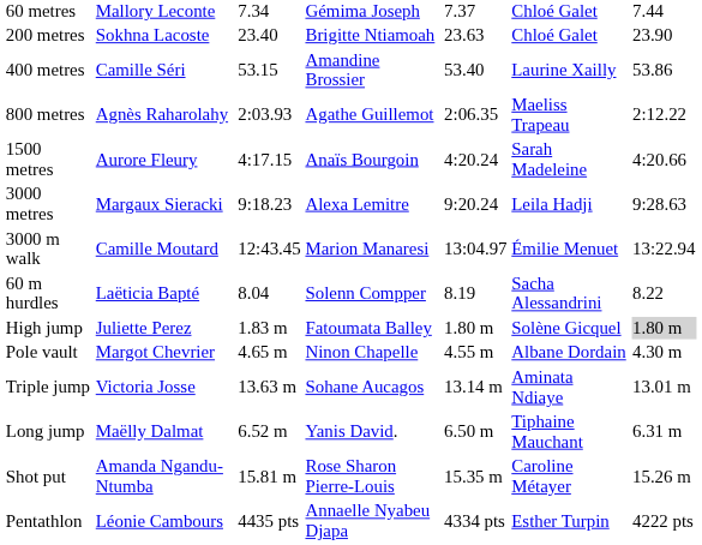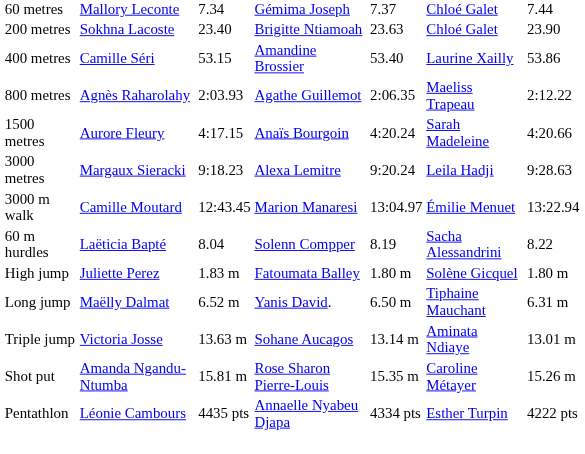High jump | column 7: lightgrey background -> no background
- row: Pole vault | Margot Chevrier | 4.65 m | Ninon Chapelle | 4.55 m | Albane Dordain | 4.30 m
rows swapped: Long jump <-> Triple jump
